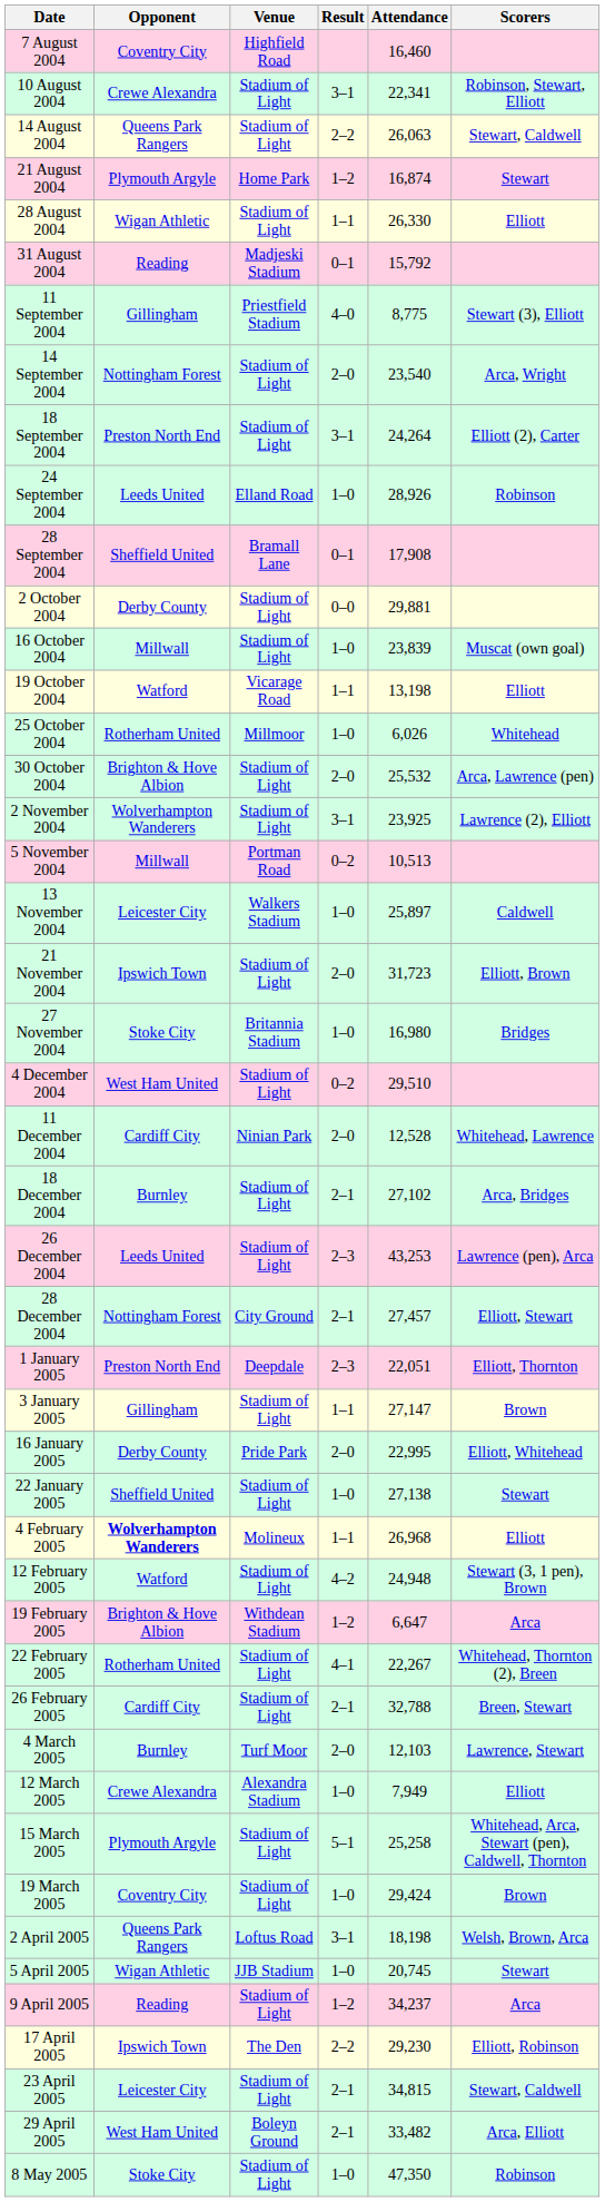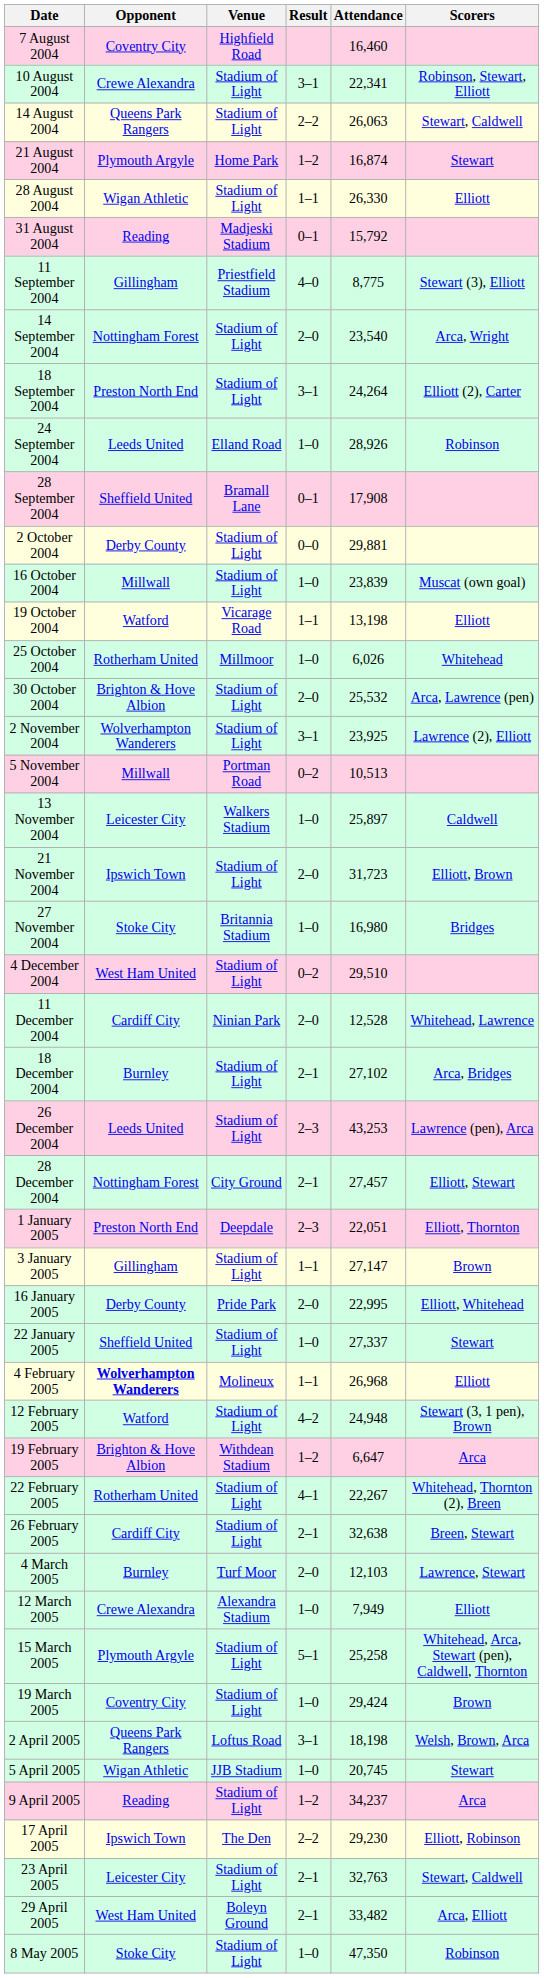22 January 2005 | Attendance: 27,138 -> 27,337
26 February 2005 | Attendance: 32,788 -> 32,638
23 April 2005 | Attendance: 34,815 -> 32,763
